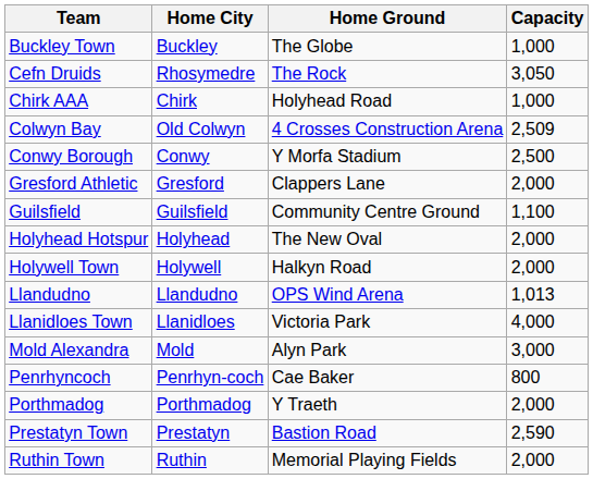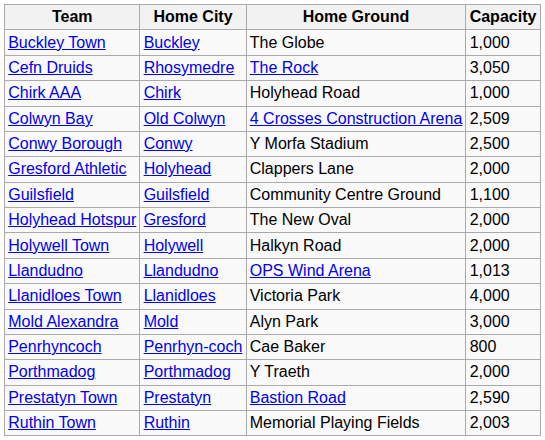Gresford Athletic | Home City: Gresford -> Holyhead
Holyhead Hotspur | Home City: Holyhead -> Gresford
Ruthin Town | Capacity: 2,000 -> 2,003
